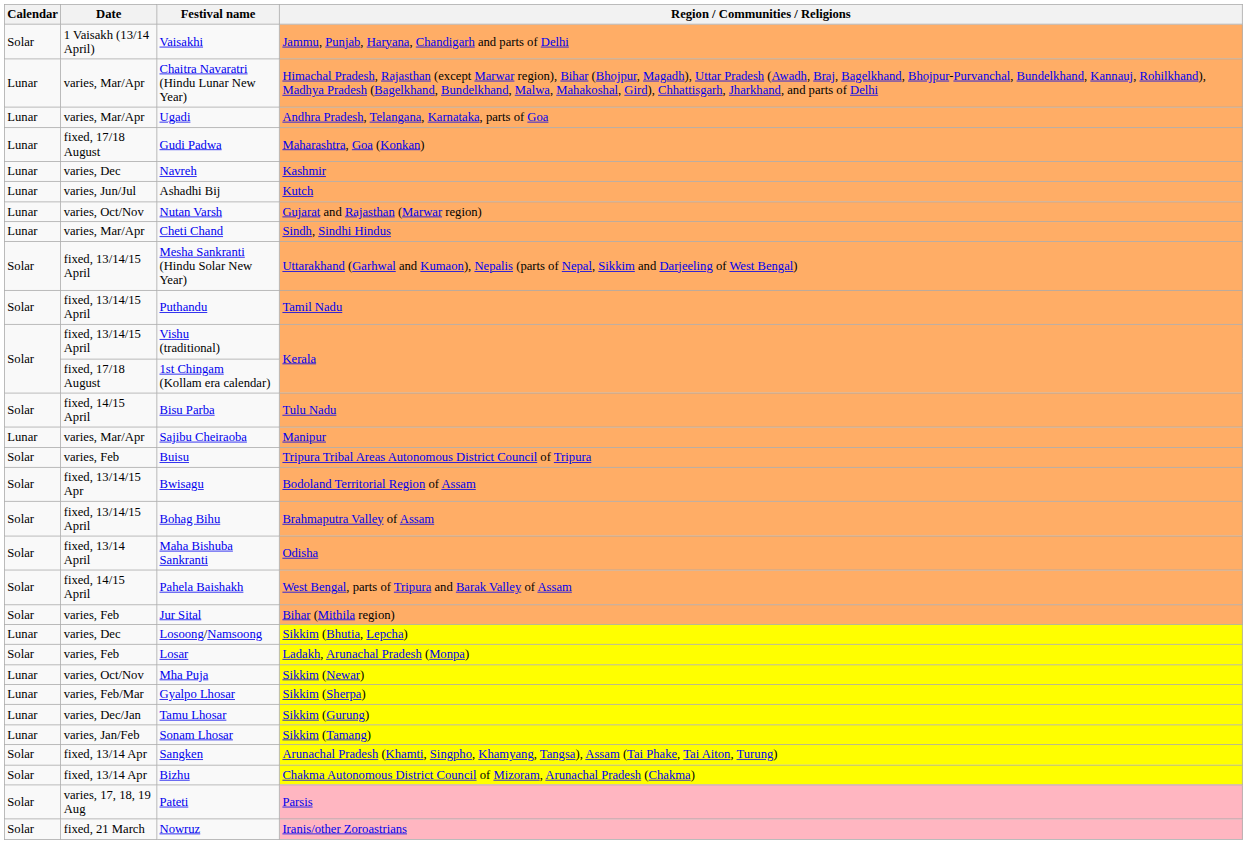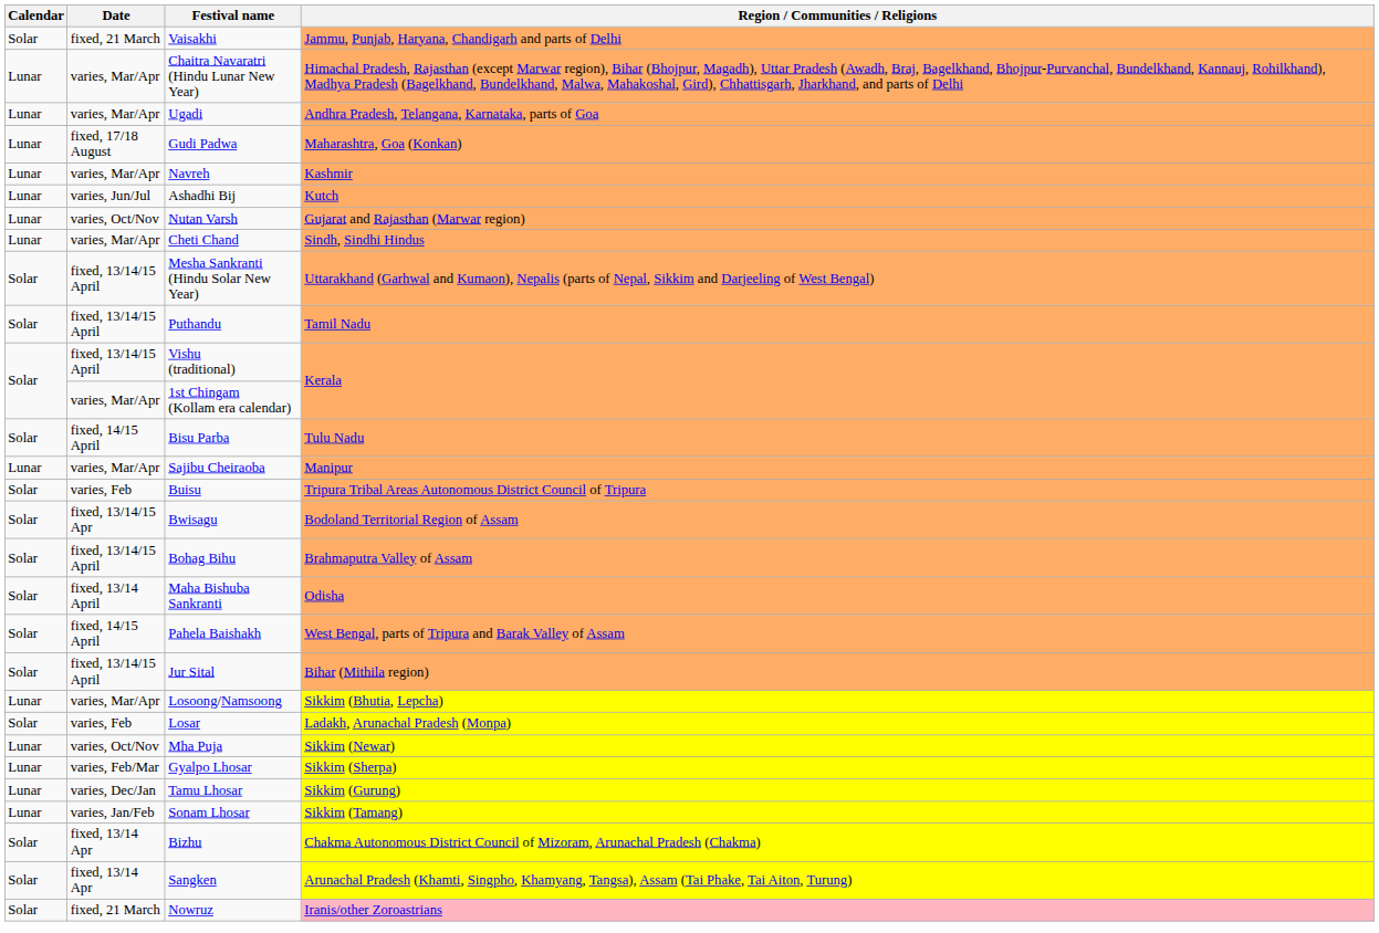Vaisakhi | Date: 1 Vaisakh (13/14 April) -> fixed, 21 March
Navreh | Date: varies, Dec -> varies, Mar/Apr
1st Chingam (Kollam era calendar) | Date: fixed, 17/18 August -> varies, Mar/Apr
Jur Sital | Date: varies, Feb -> fixed, 13/14/15 April
Losoong/Namsoong | Date: varies, Dec -> varies, Mar/Apr
rows swapped: Sangken <-> Bizhu
- row: Solar | varies, 17, 18, 19 Aug | Pateti | Parsis
